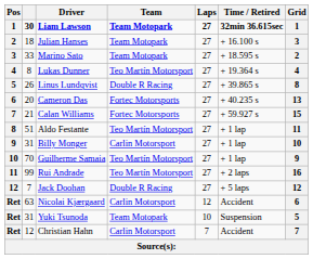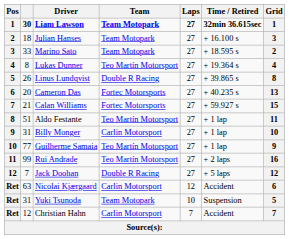Guilherme Samaia | column 2: 70 -> 77
